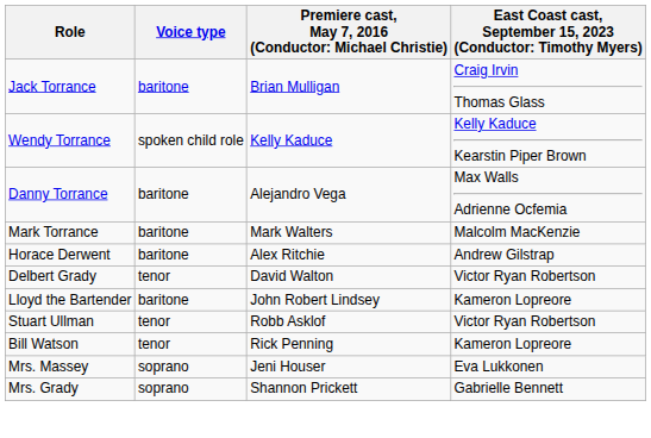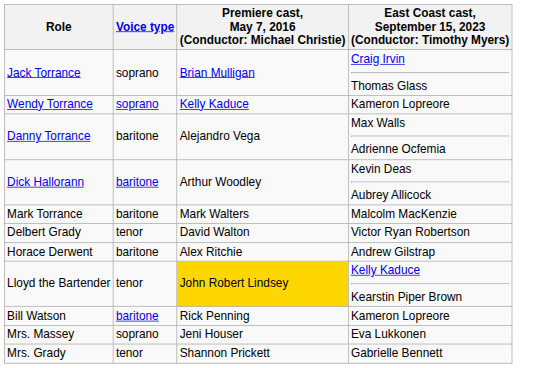Jack Torrance | Voice type: baritone -> soprano
Wendy Torrance | Voice type: spoken child role -> soprano
Wendy Torrance | column 4: Kelly Kaduce Kearstin Piper Brown -> Kameron Lopreore
+ row: Dick Hallorann | baritone | Arthur Woodley | Kevin Deas Aubrey Allicock
rows swapped: Delbert Grady <-> Horace Derwent
Lloyd the Bartender | Voice type: baritone -> tenor
Lloyd the Bartender | column 3: no background -> gold background
Lloyd the Bartender | column 4: Kameron Lopreore -> Kelly Kaduce Kearstin Piper Brown
- row: Stuart Ullman | tenor | Robb Asklof | Victor Ryan Robertson
Bill Watson | Voice type: tenor -> baritone
Mrs. Grady | Voice type: soprano -> tenor
